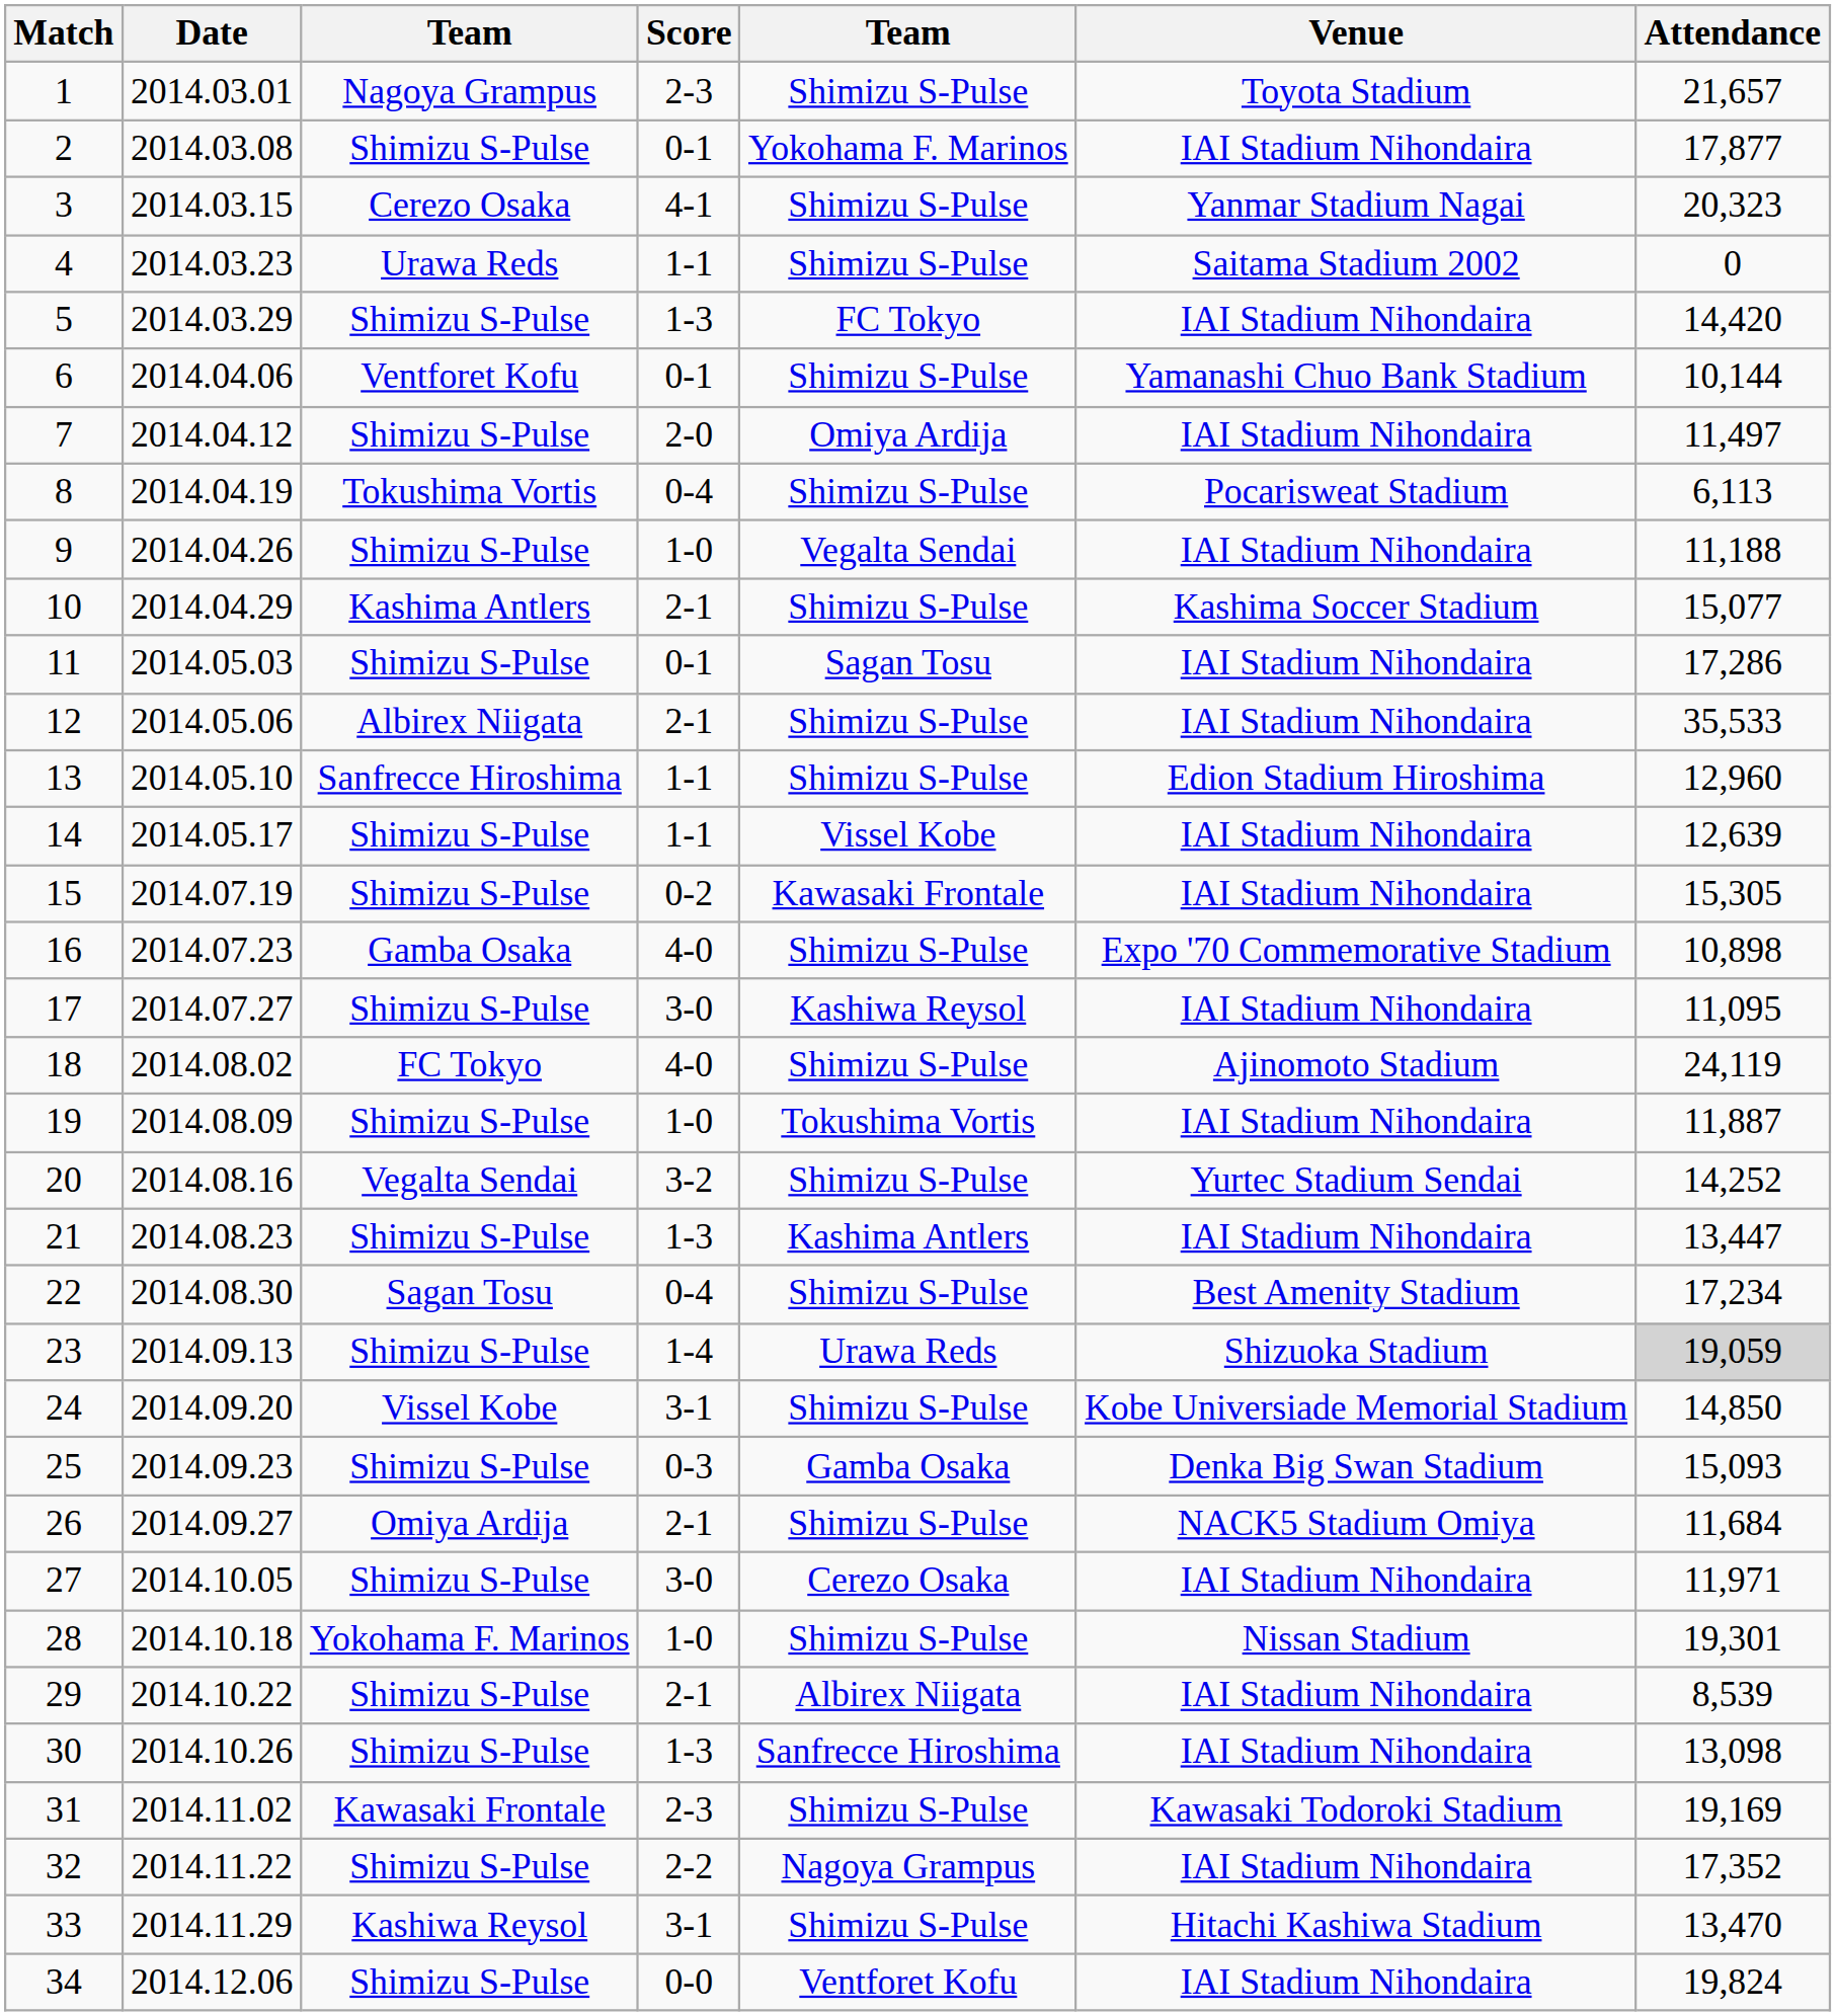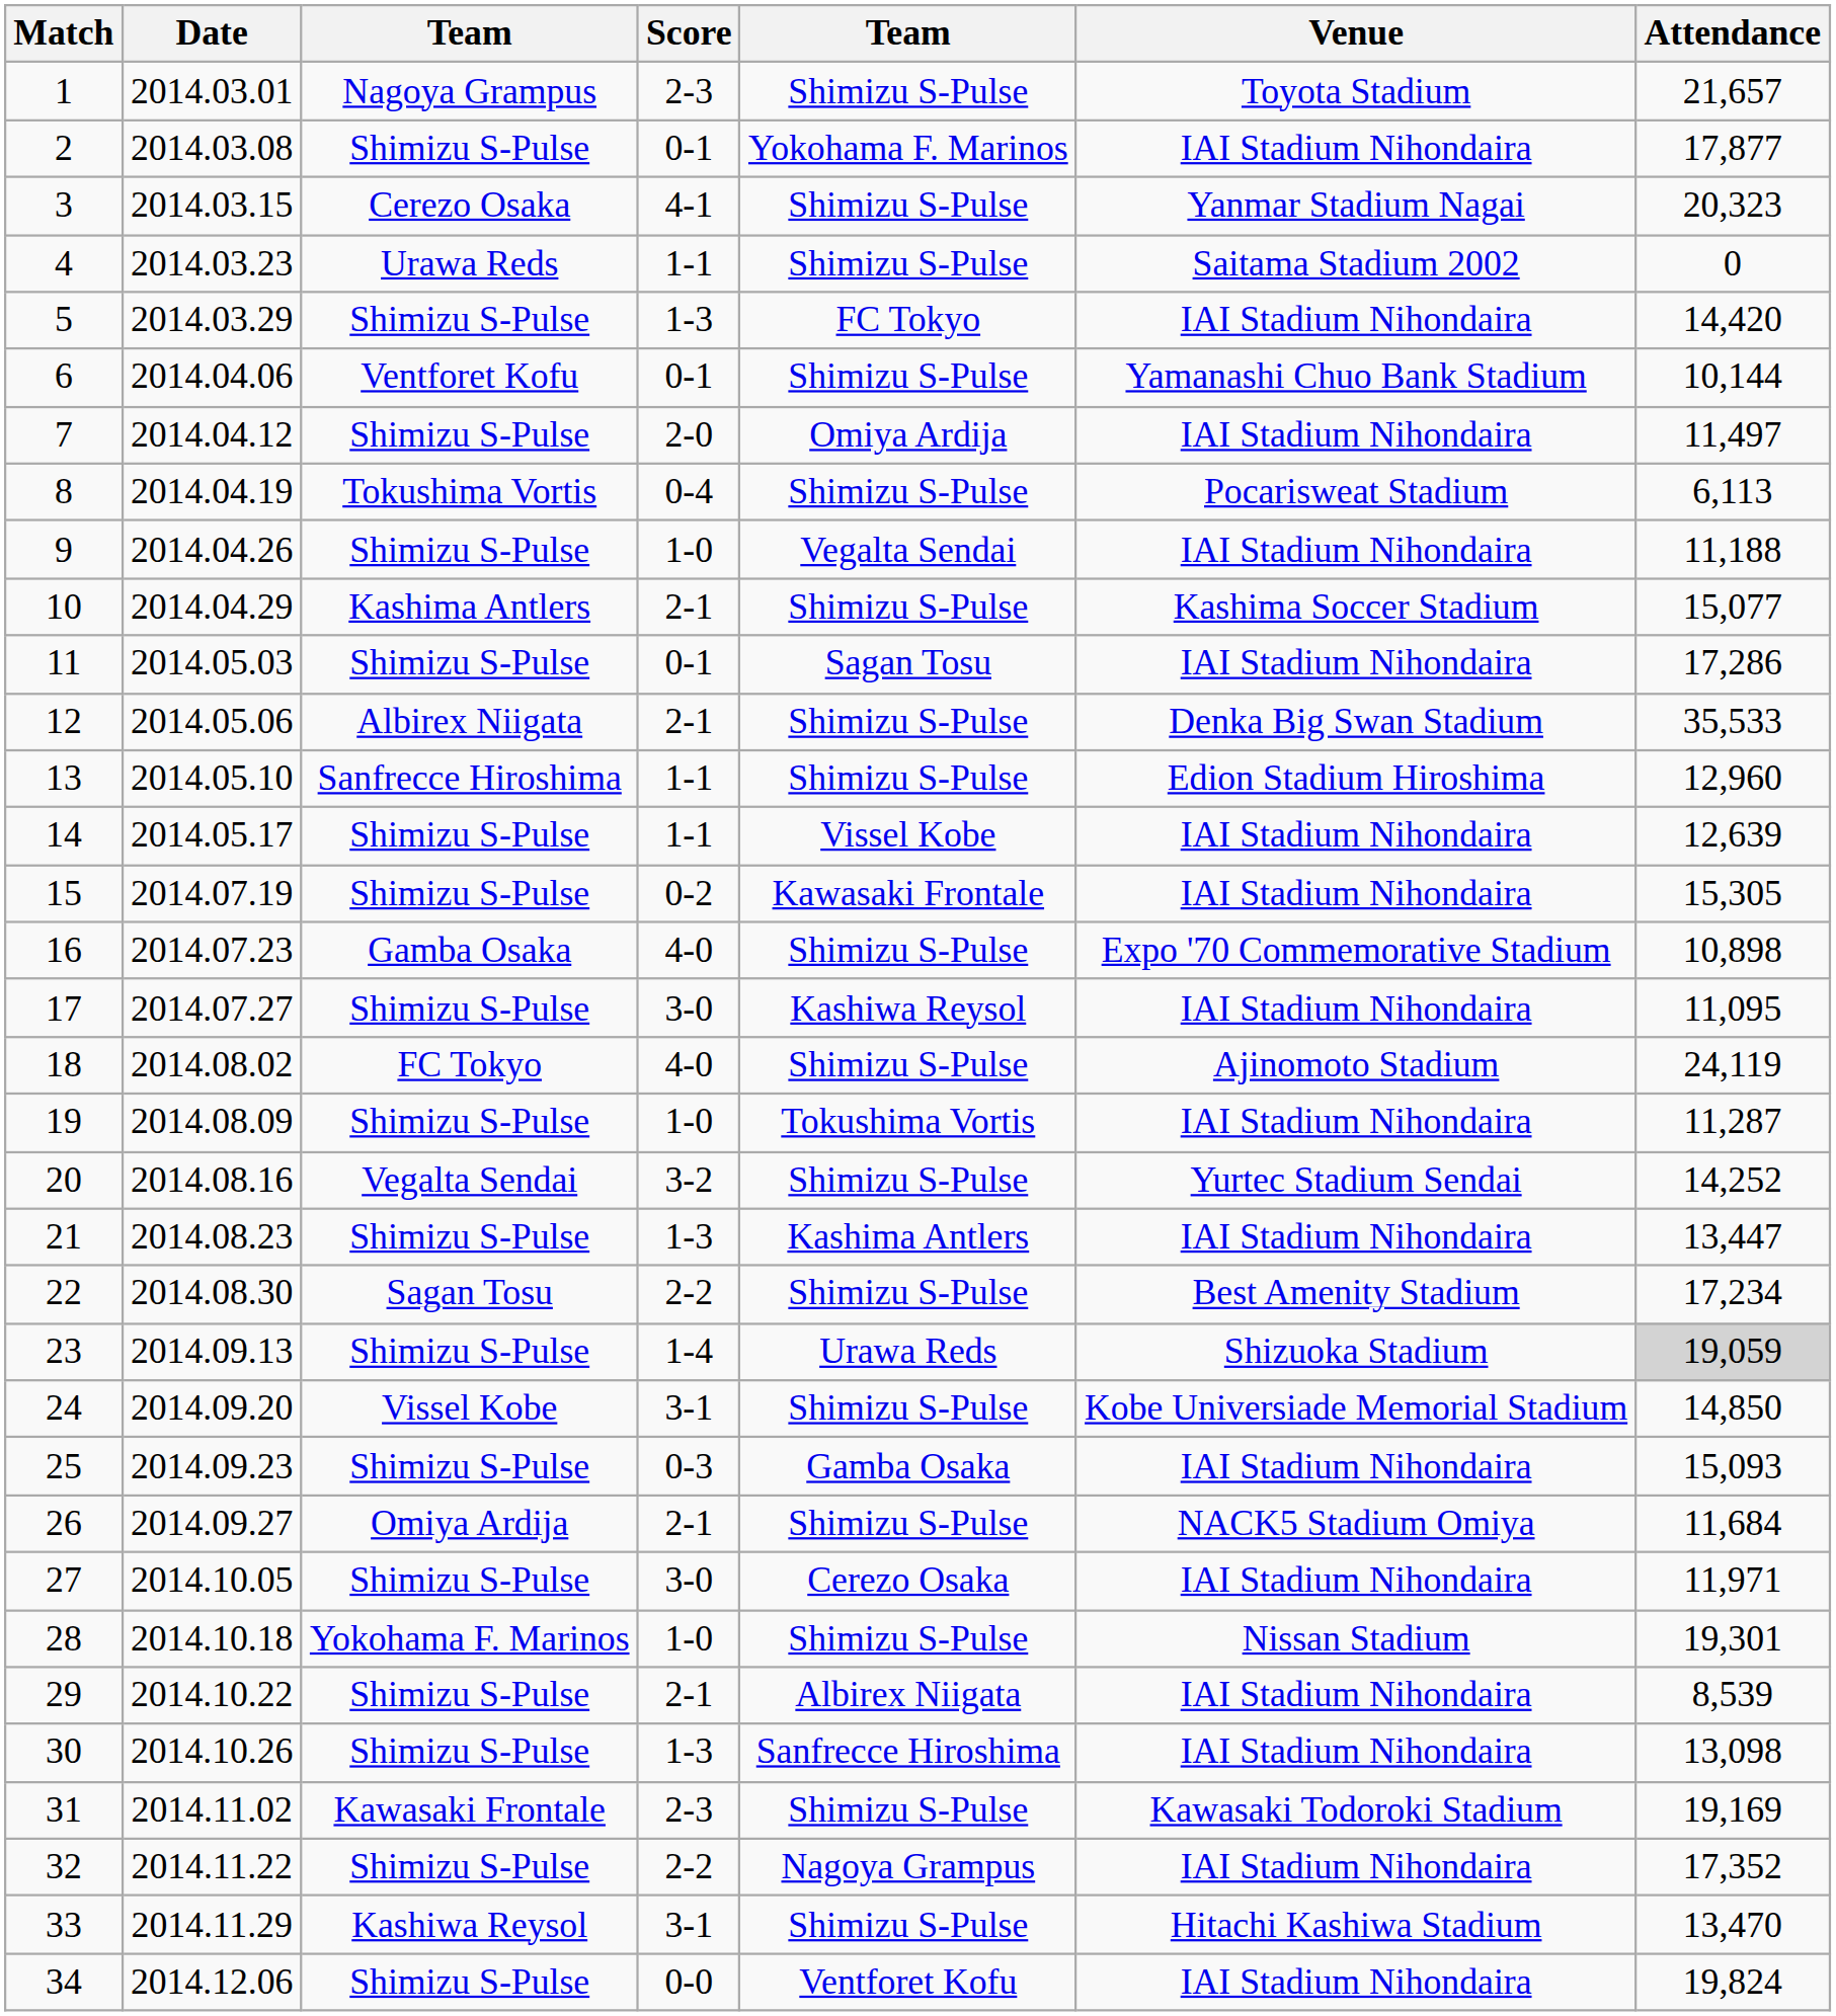12 | Venue: IAI Stadium Nihondaira -> Denka Big Swan Stadium
19 | Attendance: 11,887 -> 11,287
22 | Score: 0-4 -> 2-2
25 | Venue: Denka Big Swan Stadium -> IAI Stadium Nihondaira
